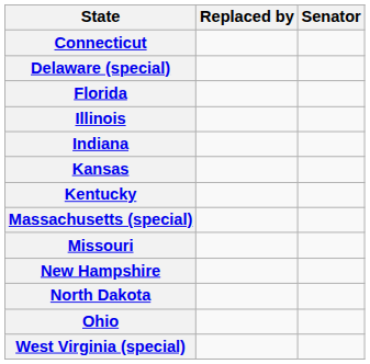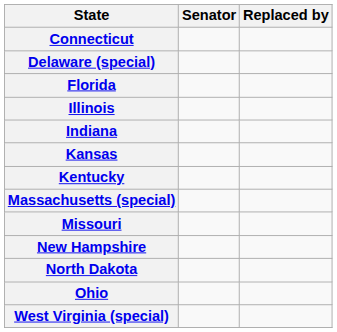columns swapped: Senator <-> Replaced by
